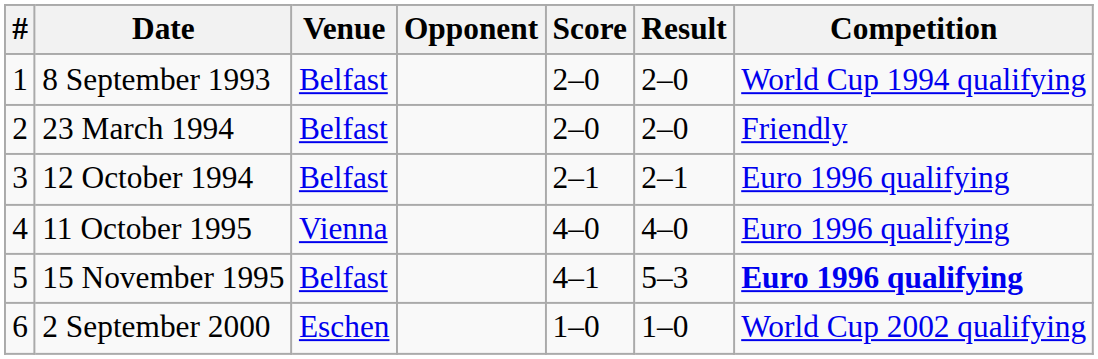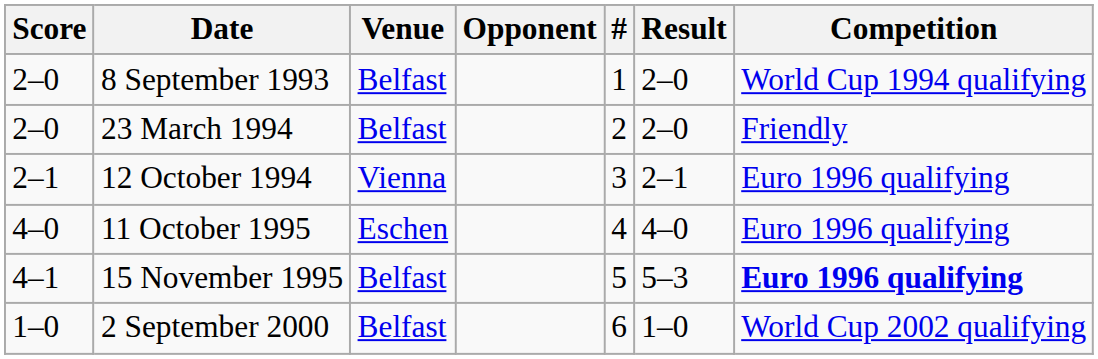columns swapped: # <-> Score
12 October 1994 | Venue: Belfast -> Vienna
11 October 1995 | Venue: Vienna -> Eschen
2 September 2000 | Venue: Eschen -> Belfast
